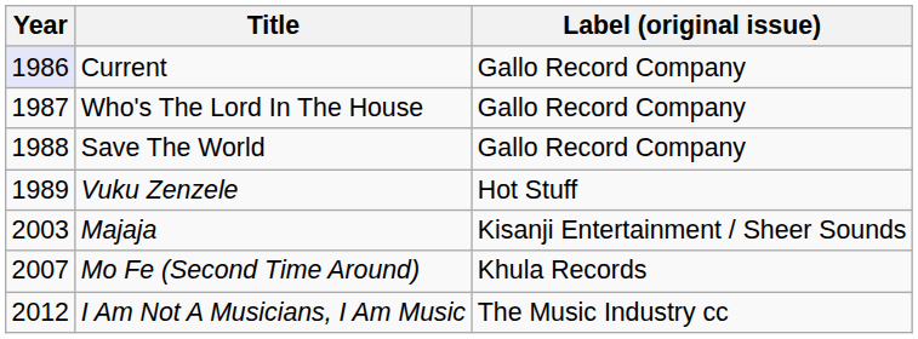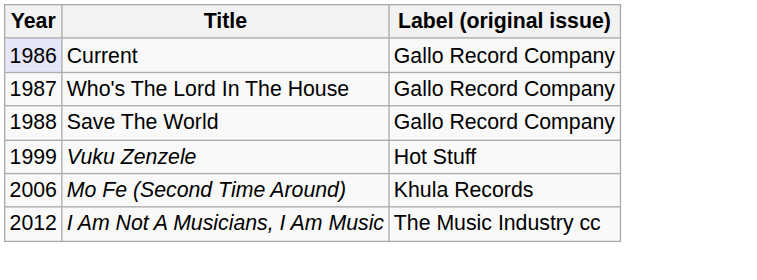Vuku Zenzele | Year: 1989 -> 1999
- row: 2003 | Majaja | Kisanji Entertainment / Sheer Sounds
Mo Fe (Second Time Around) | Year: 2007 -> 2006
